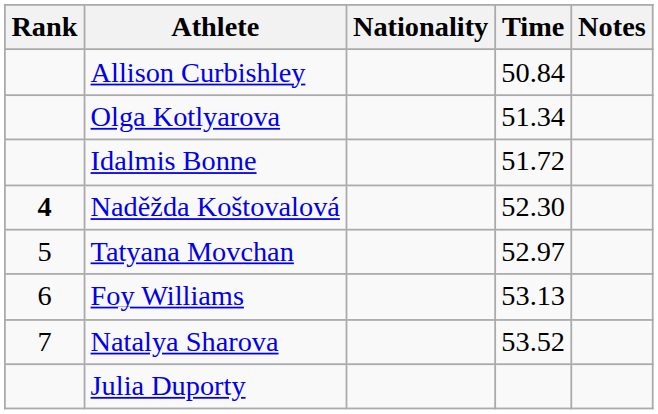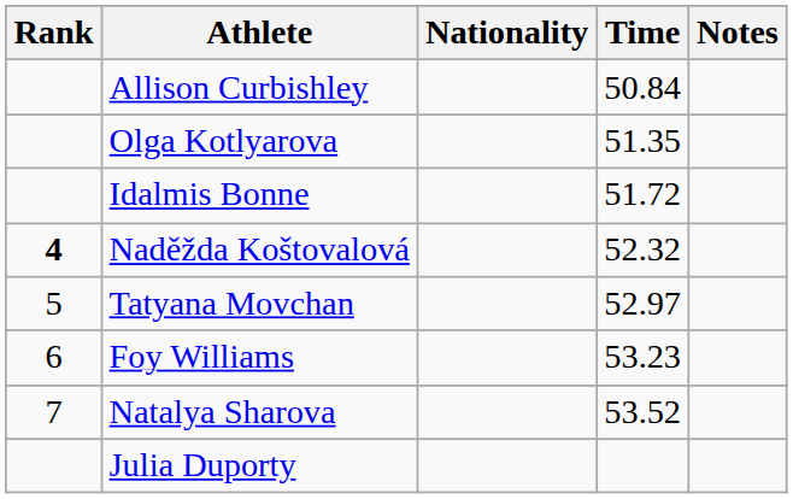Olga Kotlyarova | Time: 51.34 -> 51.35
Naděžda Koštovalová | Time: 52.30 -> 52.32
Foy Williams | Time: 53.13 -> 53.23
